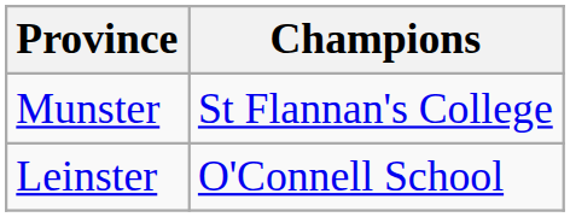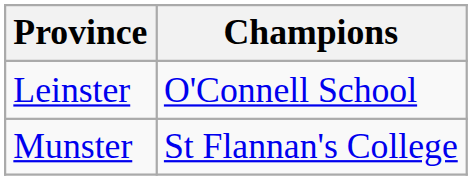rows swapped: Leinster <-> Munster
